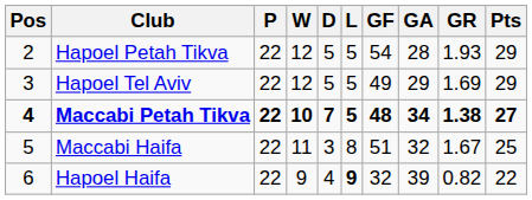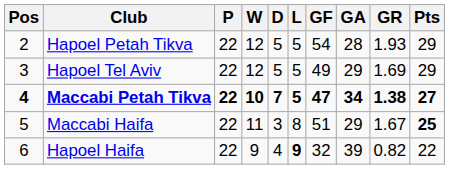Maccabi Petah Tikva | GF: 48 -> 47
Maccabi Haifa | GA: 32 -> 29
Maccabi Haifa | Pts: normal -> bold
